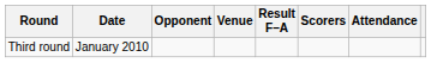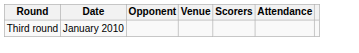- column: Result F–A
